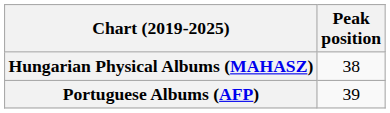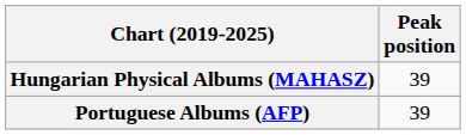Hungarian Physical Albums (MAHASZ) | Peak position: 38 -> 39
